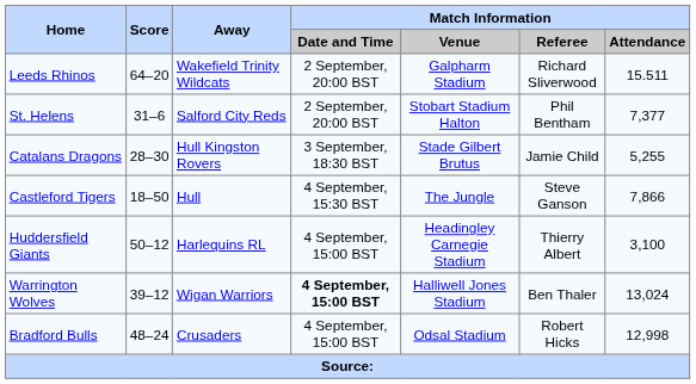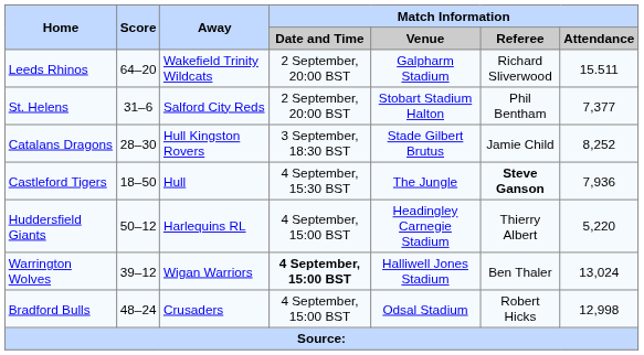Catalans Dragons | Match Information / Attendance: 5,255 -> 8,252
Castleford Tigers | Match Information / Referee: normal -> bold
Castleford Tigers | Match Information / Attendance: 7,866 -> 7,936
Huddersfield Giants | Match Information / Attendance: 3,100 -> 5,220
